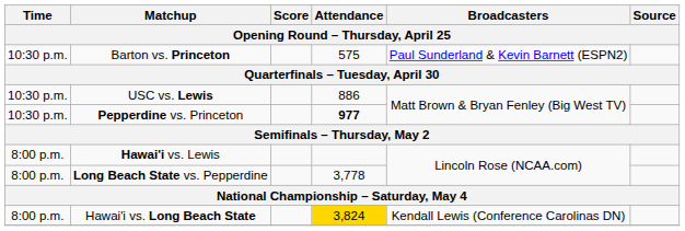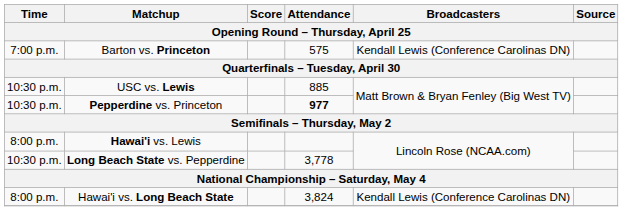Barton vs. Princeton | Time: 10:30 p.m. -> 7:00 p.m.
Barton vs. Princeton | Broadcasters: Paul Sunderland & Kevin Barnett (ESPN2) -> Kendall Lewis (Conference Carolinas DN)
USC vs. Lewis | Attendance: 886 -> 885
Long Beach State vs. Pepperdine | Time: 8:00 p.m. -> 10:30 p.m.
Hawai'i vs. Long Beach State | Attendance: gold background -> no background
